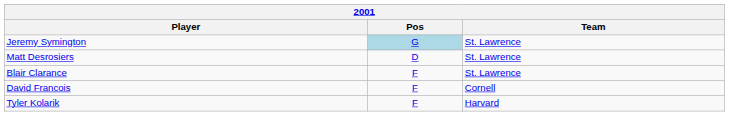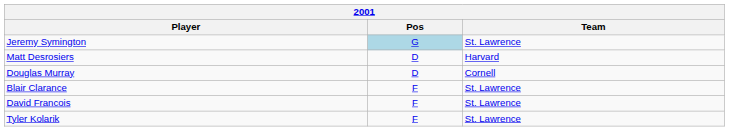Matt Desrosiers | Team: St. Lawrence -> Harvard
+ row: Douglas Murray | D | Cornell
David Francois | Team: Cornell -> St. Lawrence
Tyler Kolarik | Team: Harvard -> St. Lawrence
